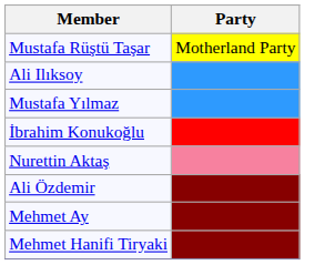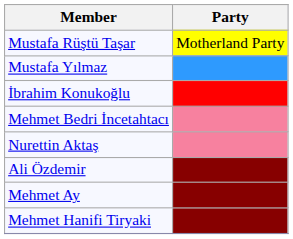- row: Ali Ilıksoy
+ row: Mehmet Bedri İncetahtacı
